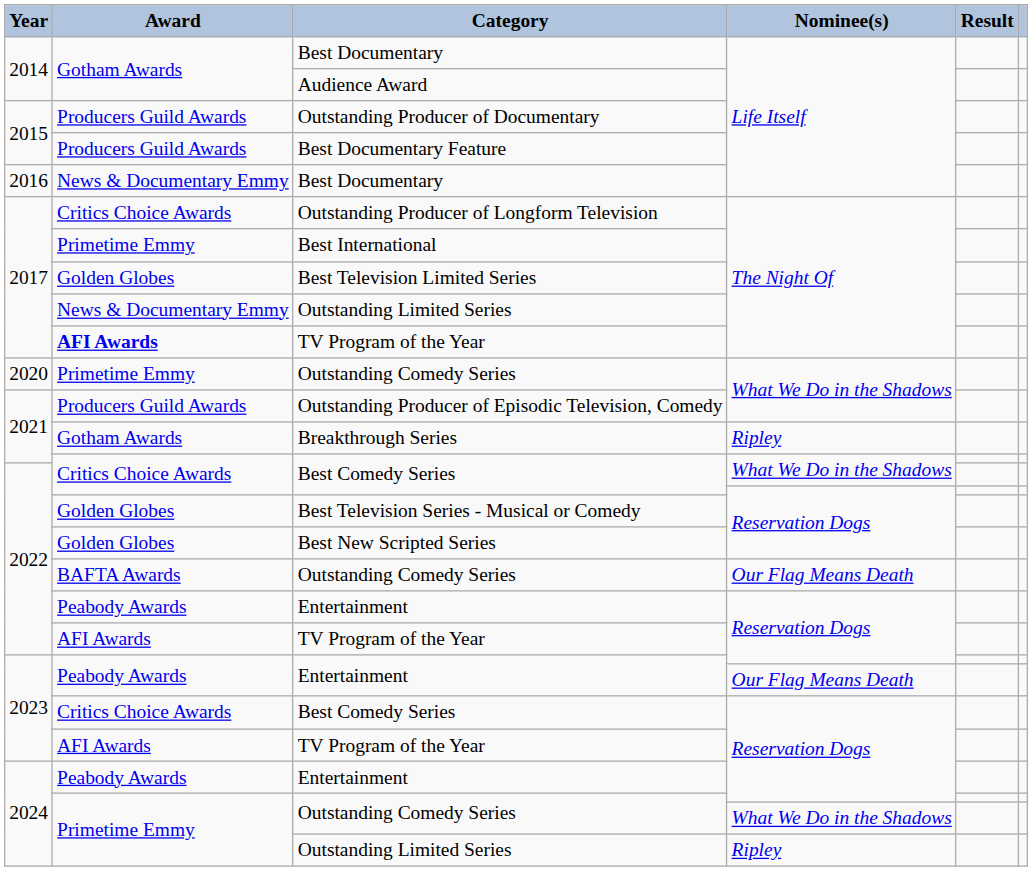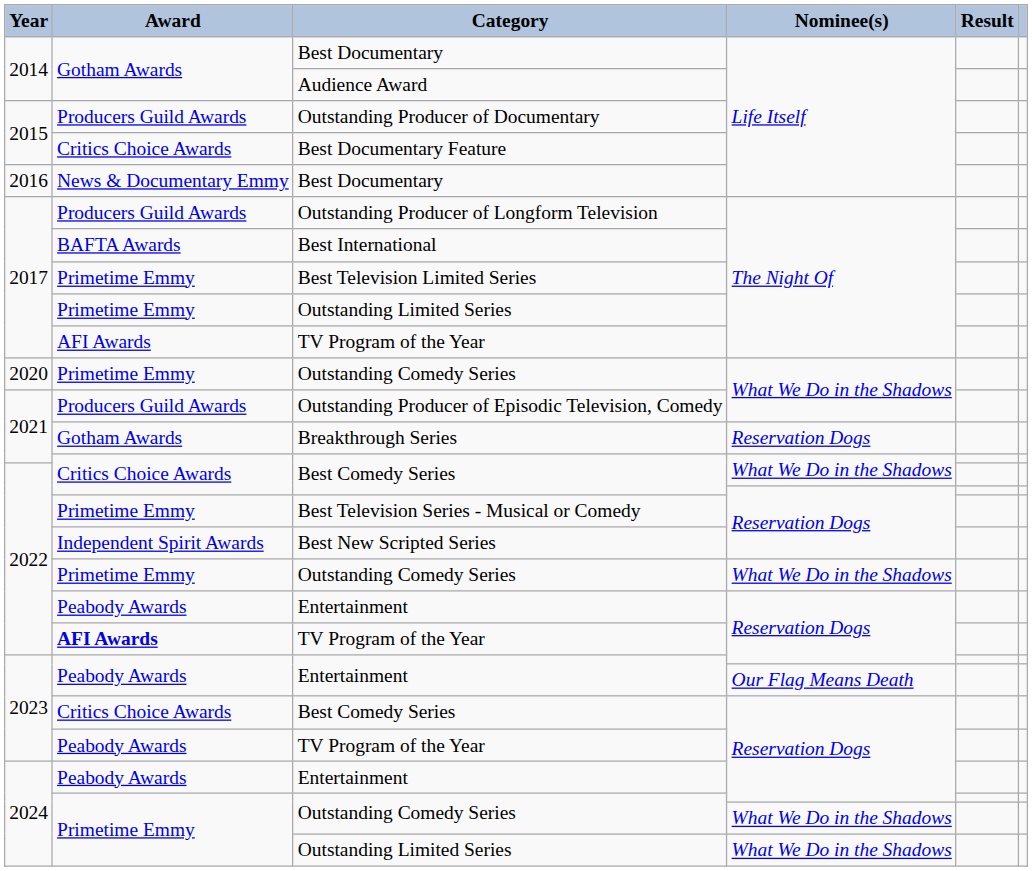Best Documentary Feature | Award: Producers Guild Awards -> Critics Choice Awards
Outstanding Producer of Longform Television | Award: Critics Choice Awards -> Producers Guild Awards
Best International | Award: Primetime Emmy -> BAFTA Awards
Best Television Limited Series | Award: Golden Globes -> Primetime Emmy
2017 / Outstanding Limited Series | Award: News & Documentary Emmy -> Primetime Emmy
2017 / TV Program of the Year | Award: bold -> normal
Breakthrough Series | Nominee(s): Ripley -> Reservation Dogs
Best Television Series - Musical or Comedy | Award: Golden Globes -> Primetime Emmy
Best New Scripted Series | Award: Golden Globes -> Independent Spirit Awards
2022 / Outstanding Comedy Series | Award: BAFTA Awards -> Primetime Emmy
2022 / Outstanding Comedy Series | Nominee(s): Our Flag Means Death -> What We Do in the Shadows
2022 / TV Program of the Year | Award: normal -> bold
2023 / TV Program of the Year | Award: AFI Awards -> Peabody Awards
2024 / Outstanding Limited Series | Nominee(s): Ripley -> What We Do in the Shadows
